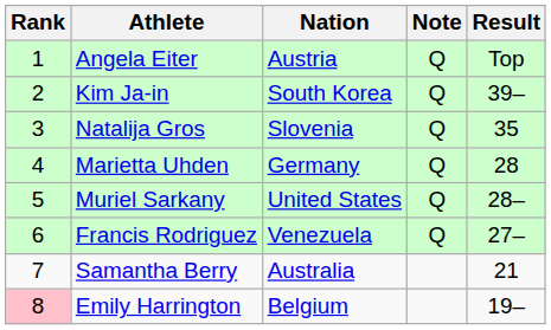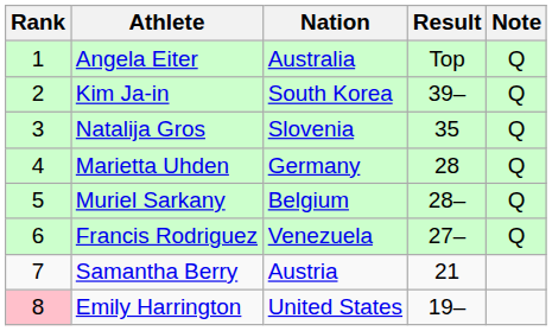columns swapped: Result <-> Note
Angela Eiter | Nation: Austria -> Australia
Muriel Sarkany | Nation: United States -> Belgium
Samantha Berry | Nation: Australia -> Austria
Emily Harrington | Nation: Belgium -> United States
